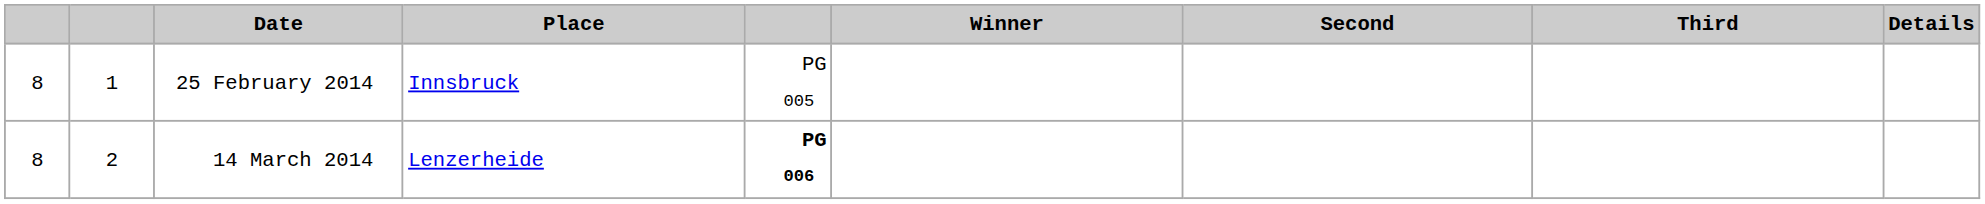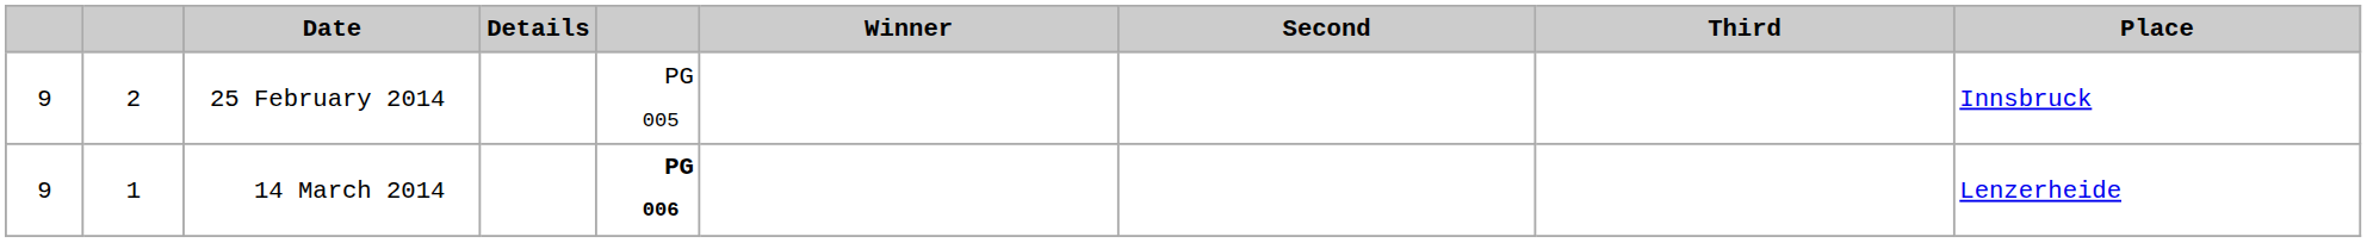columns swapped: Place <-> Details
25 February 2014 | column 1: 8 -> 9
25 February 2014 | column 2: 1 -> 2
14 March 2014 | column 1: 8 -> 9
14 March 2014 | column 2: 2 -> 1
